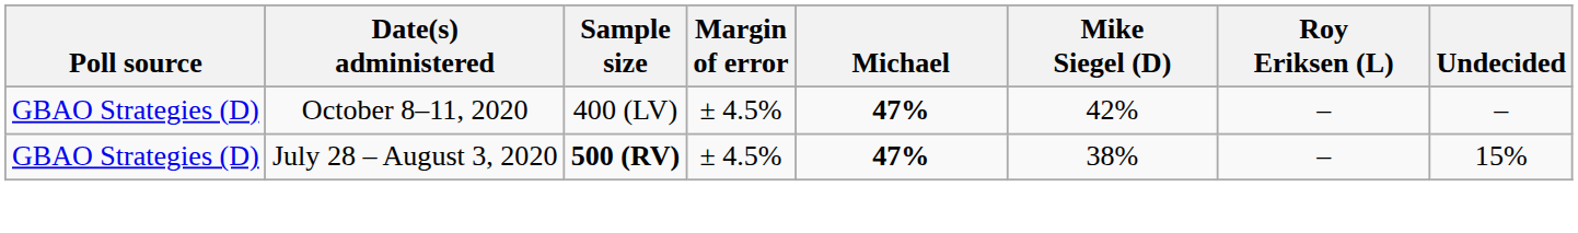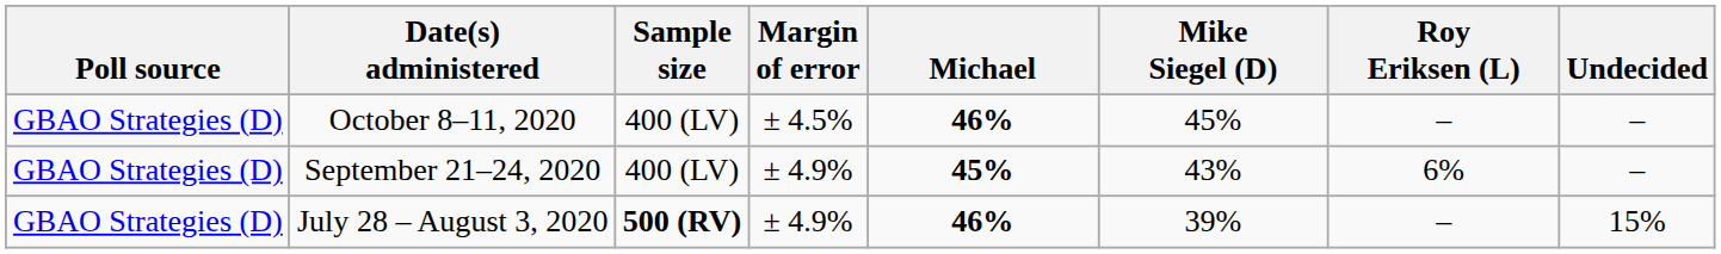October 8–11, 2020 | Michael: 47% -> 46%
October 8–11, 2020 | Mike Siegel (D): 42% -> 45%
+ row: GBAO Strategies (D) | September 21–24, 2020 | 400 (LV) | ± 4.9% | 45% | 43% | 6% | –
July 28 – August 3, 2020 | Margin of error: ± 4.5% -> ± 4.9%
July 28 – August 3, 2020 | Michael: 47% -> 46%
July 28 – August 3, 2020 | Mike Siegel (D): 38% -> 39%
